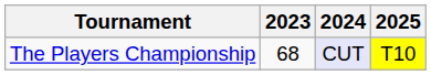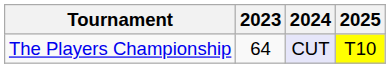The Players Championship | 2023: 68 -> 64
